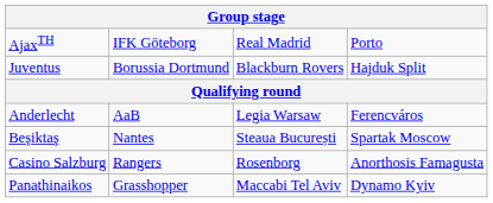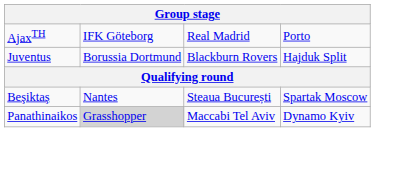- row: Anderlecht | AaB | Legia Warsaw | Ferencváros
- row: Casino Salzburg | Rangers | Rosenborg | Anorthosis Famagusta
Panathinaikos | column 2: no background -> lightgrey background
